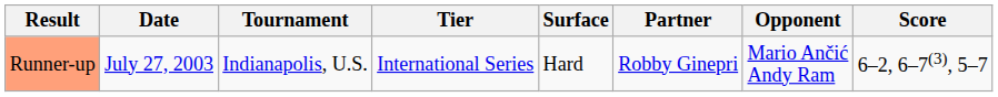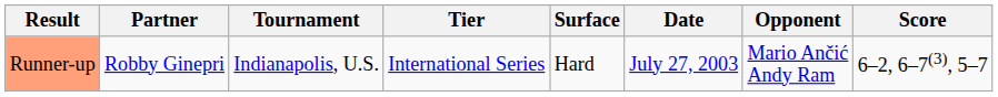columns swapped: Date <-> Partner
